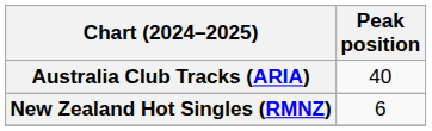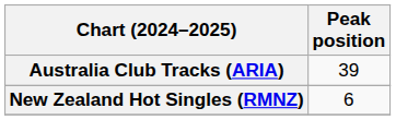Australia Club Tracks (ARIA) | Peak position: 40 -> 39
